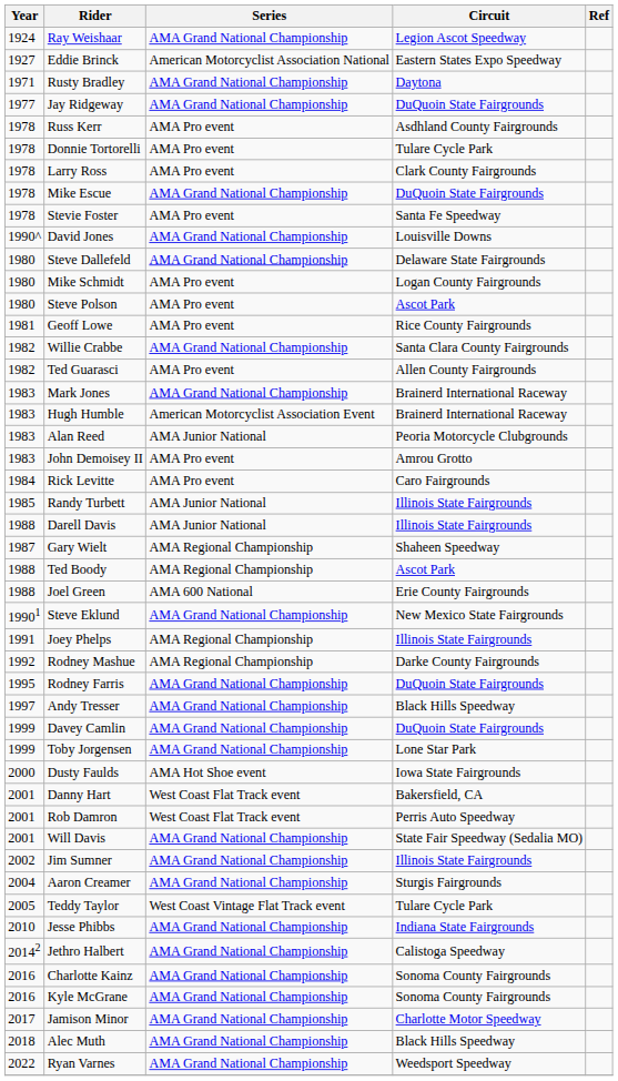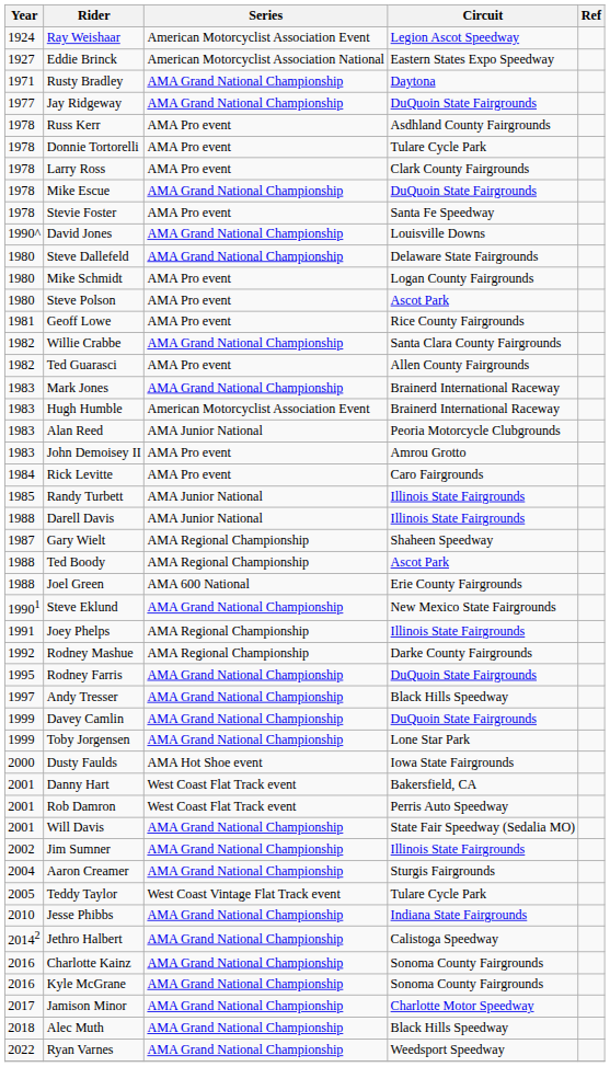Ray Weishaar | Series: AMA Grand National Championship -> American Motorcyclist Association Event
